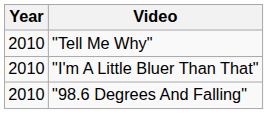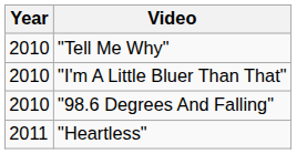+ row: 2011 | "Heartless"
